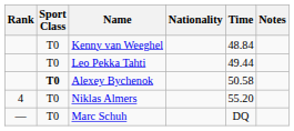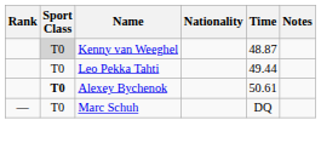Kenny van Weeghel | Sport Class: no background -> lightgrey background
Kenny van Weeghel | Time: 48.84 -> 48.87
Alexey Bychenok | Time: 50.58 -> 50.61
- row: 4 | T0 | Niklas Almers | 55.20
